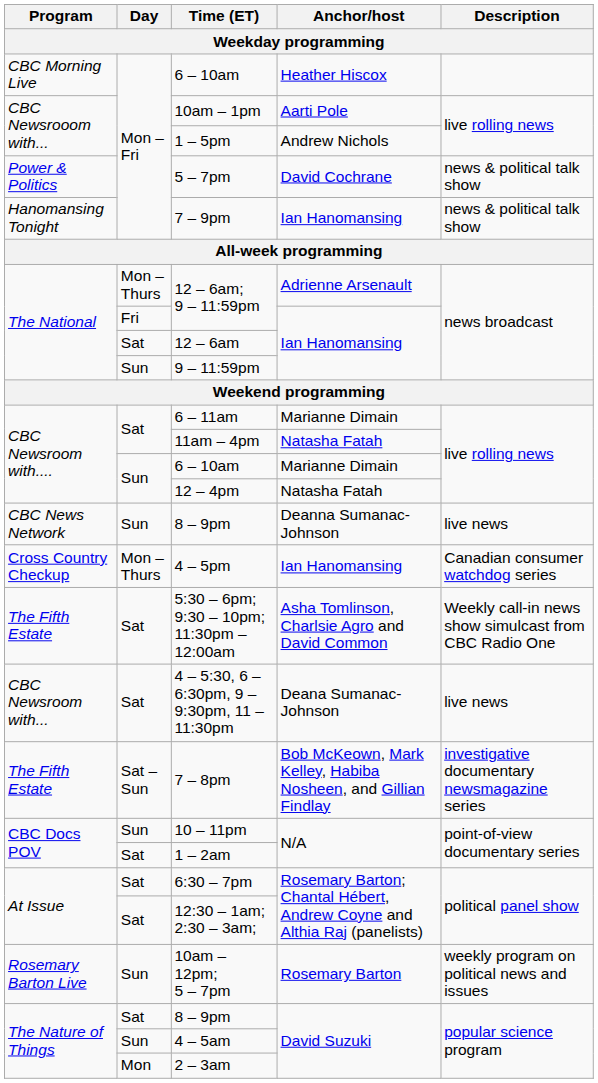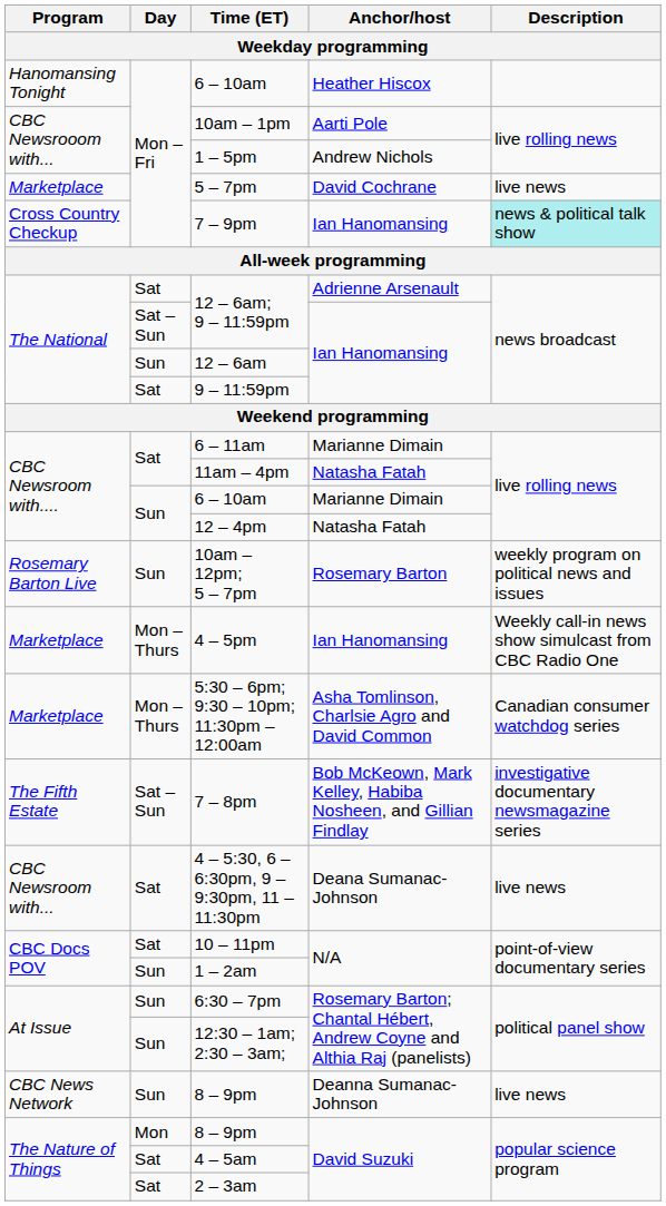6 – 10am / Heather Hiscox | Program: CBC Morning Live -> Hanomansing Tonight
5 – 7pm | Program: Power & Politics -> Marketplace
5 – 7pm | Description: news & political talk show -> live news
7 – 9pm | Program: Hanomansing Tonight -> Cross Country Checkup
7 – 9pm | Description: no background -> paleturquoise background
12 – 6am; 9 – 11:59pm / Adrienne Arsenault | Day: Mon – Thurs -> Sat
12 – 6am; 9 – 11:59pm / Ian Hanomansing | Day: Fri -> Sat – Sun
12 – 6am | Day: Sat -> Sun
9 – 11:59pm | Day: Sun -> Sat
rows swapped: 10am – 12pm; 5 – 7pm <-> 8 – 9pm / Deanna Sumanac-Johnson
4 – 5pm | Program: Cross Country Checkup -> Marketplace
4 – 5pm | Description: Canadian consumer watchdog series -> Weekly call-in news show simulcast from CBC Radio One
5:30 – 6pm; 9:30 – 10pm; 11:30pm – 12:00am | Program: The Fifth Estate -> Marketplace
5:30 – 6pm; 9:30 – 10pm; 11:30pm – 12:00am | Day: Sat -> Mon – Thurs
5:30 – 6pm; 9:30 – 10pm; 11:30pm – 12:00am | Description: Weekly call-in news show simulcast from CBC Radio One -> Canadian consumer watchdog series
rows swapped: 4 – 5:30, 6 – 6:30pm, 9 – 9:30pm, 11 – 11:30pm <-> 7 – 8pm
10 – 11pm | Day: Sun -> Sat
1 – 2am | Day: Sat -> Sun
6:30 – 7pm | Day: Sat -> Sun
12:30 – 1am; 2:30 – 3am; | Day: Sat -> Sun
8 – 9pm / David Suzuki | Day: Sat -> Mon
4 – 5am | Day: Sun -> Sat
2 – 3am | Day: Mon -> Sat
